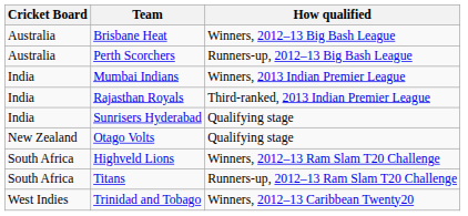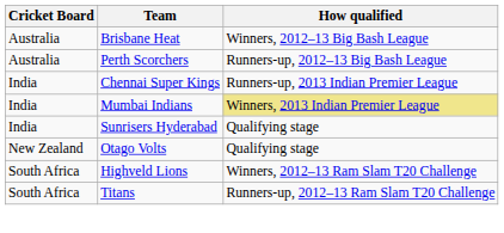+ row: India | Chennai Super Kings | Runners-up, 2013 Indian Premier League
Mumbai Indians | How qualified: no background -> khaki background
- row: India | Rajasthan Royals | Third-ranked, 2013 Indian Premier League
- row: West Indies | Trinidad and Tobago | Winners, 2012–13 Caribbean Twenty20
